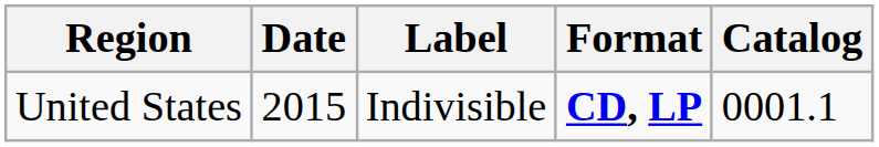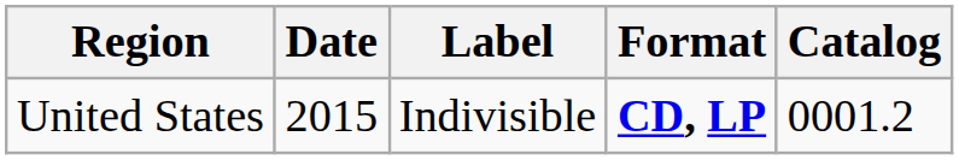United States | Catalog: 0001.1 -> 0001.2
